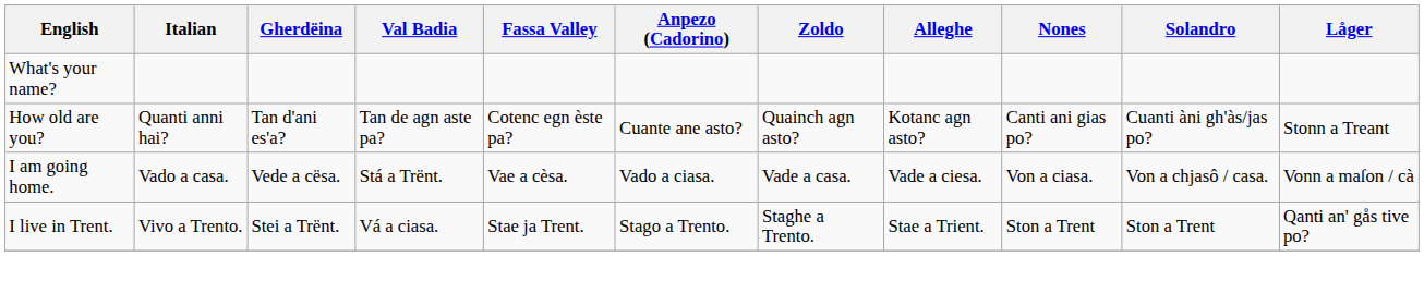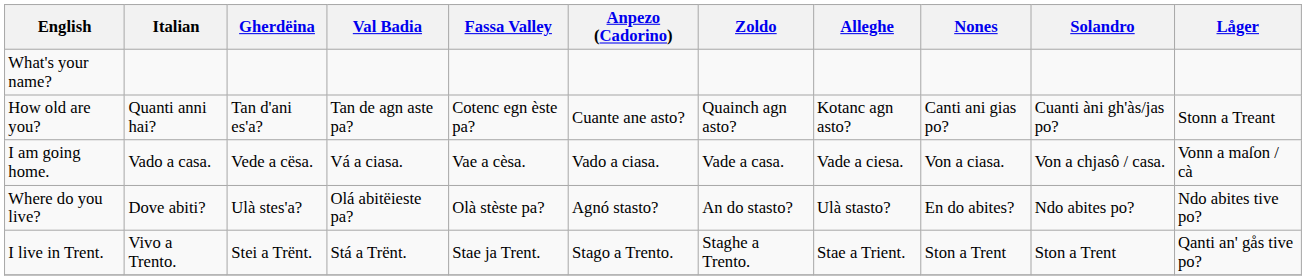I am going home. | Val Badia: Stá a Trënt. -> Vá a ciasa.
+ row: Where do you live? | Dove abiti? | Ulà stes'a? | Olá abitëieste pa? | Olà stèste pa? | Agnó stasto? | An do stasto? | Ulà stasto? | En do abites? | Ndo abites po? | Ndo abites tive po?
I live in Trent. | Val Badia: Vá a ciasa. -> Stá a Trënt.
